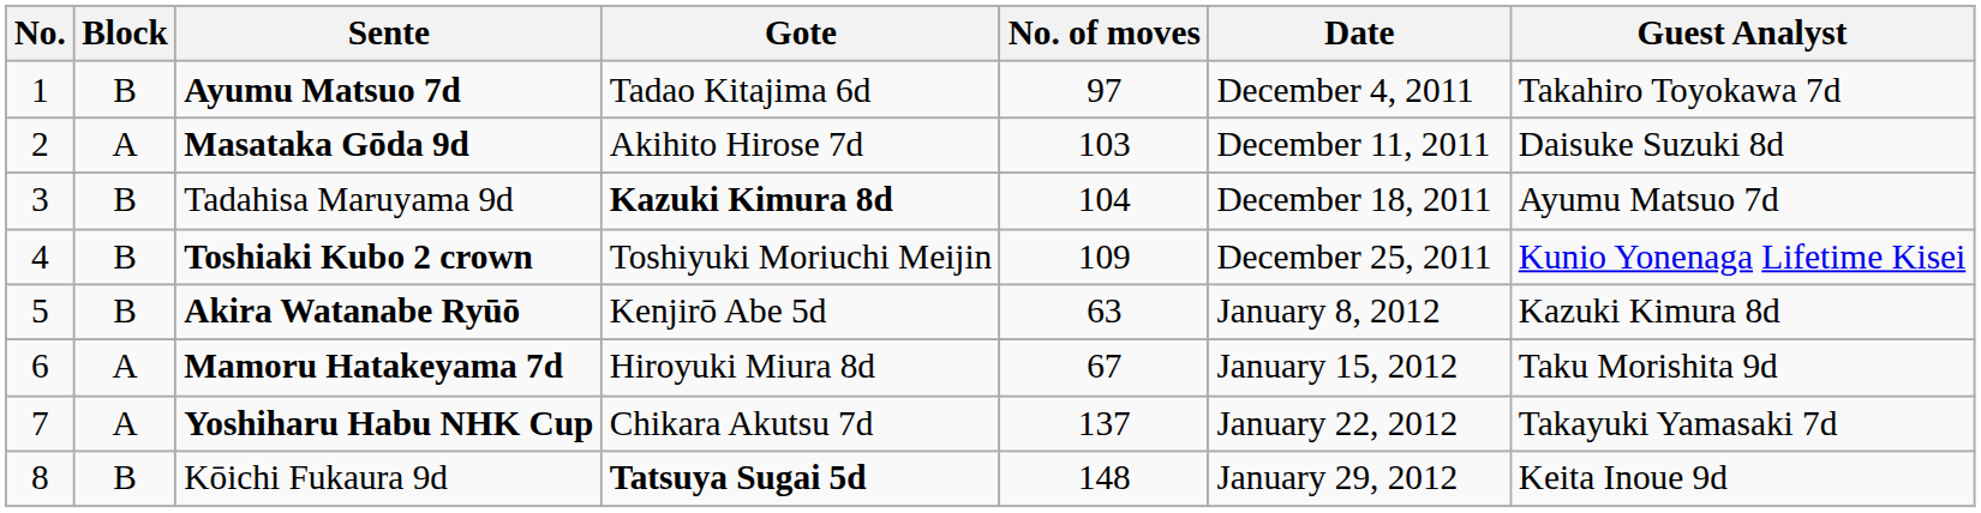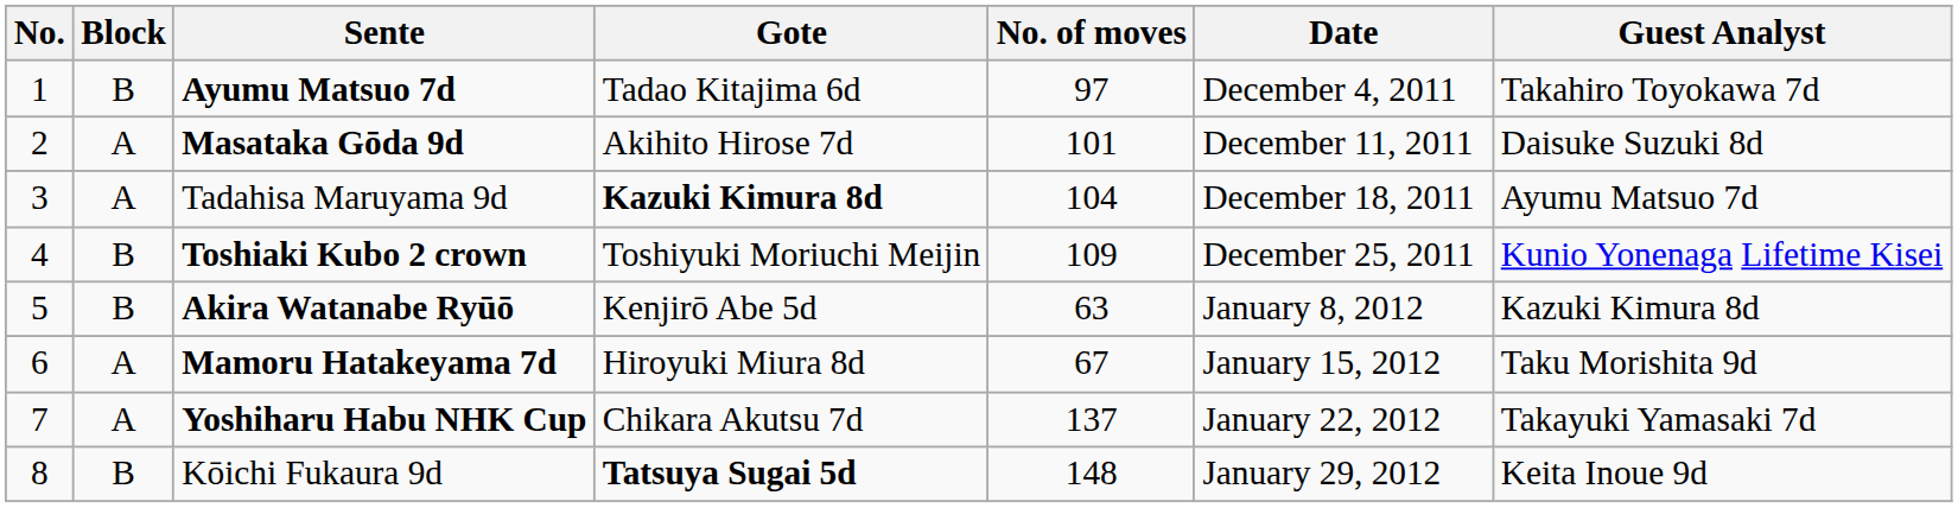Masataka Gōda 9d | No. of moves: 103 -> 101
Tadahisa Maruyama 9d | Block: B -> A
